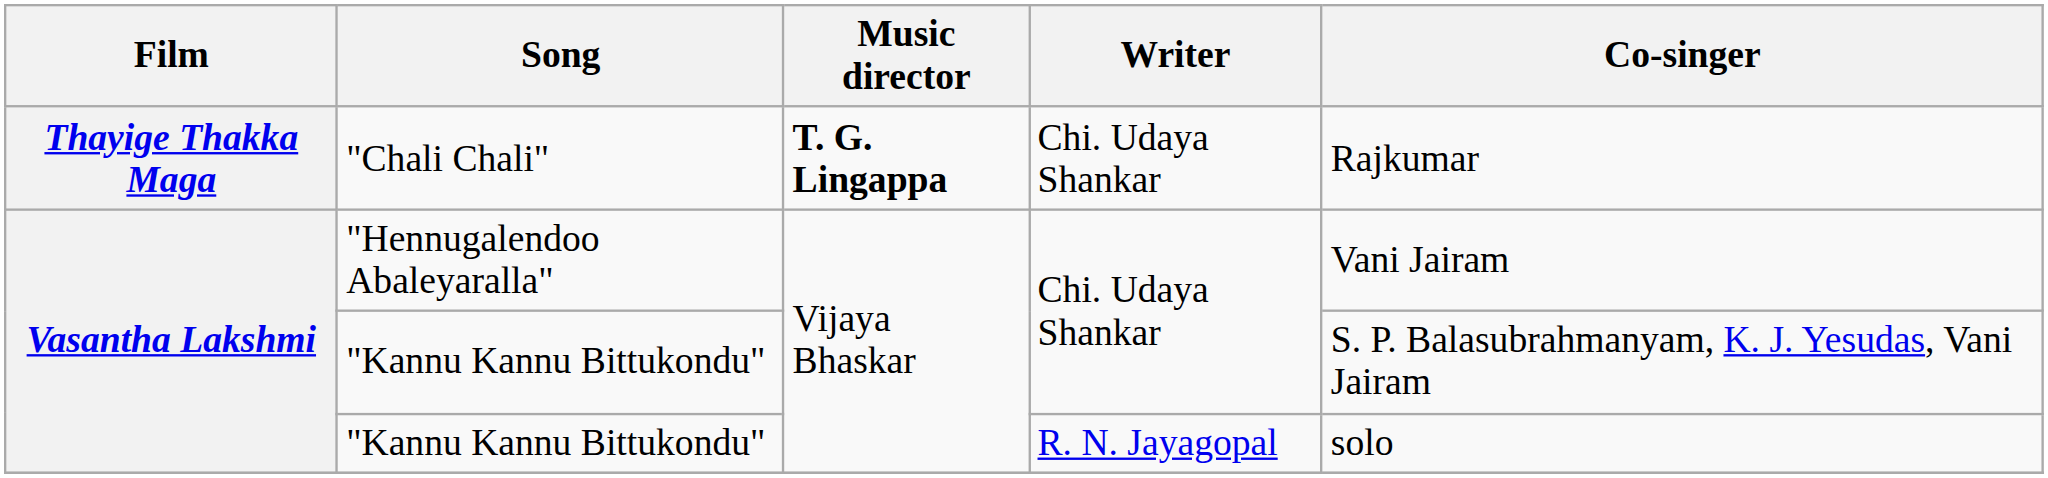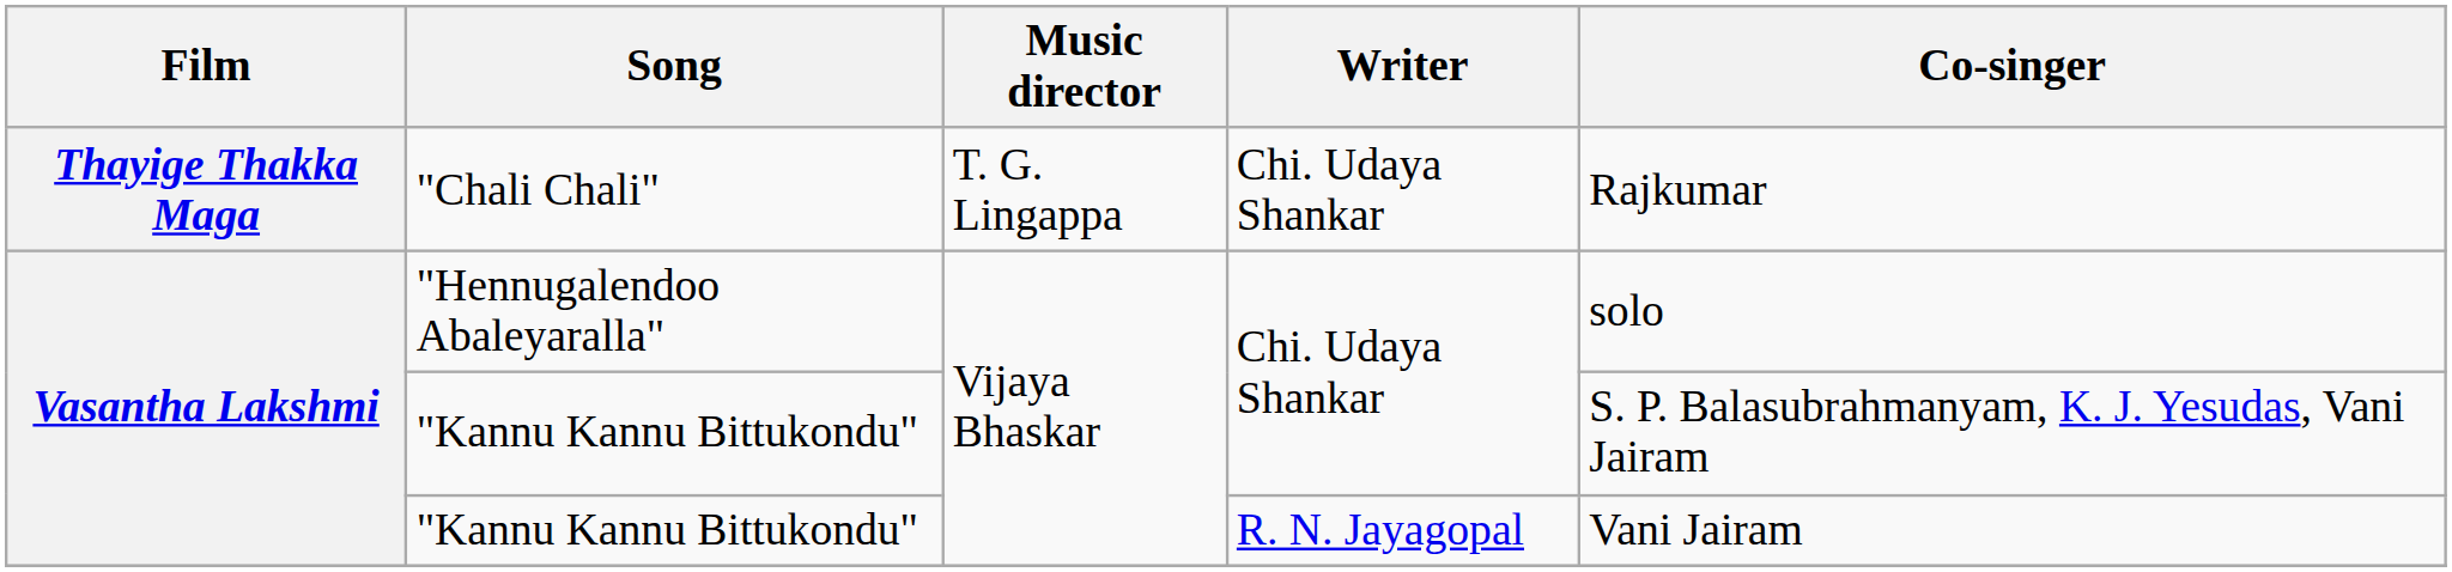"Chali Chali" | Music director: bold -> normal
"Hennugalendoo Abaleyaralla" | Co-singer: Vani Jairam -> solo
"Kannu Kannu Bittukondu" / R. N. Jayagopal | Co-singer: solo -> Vani Jairam
